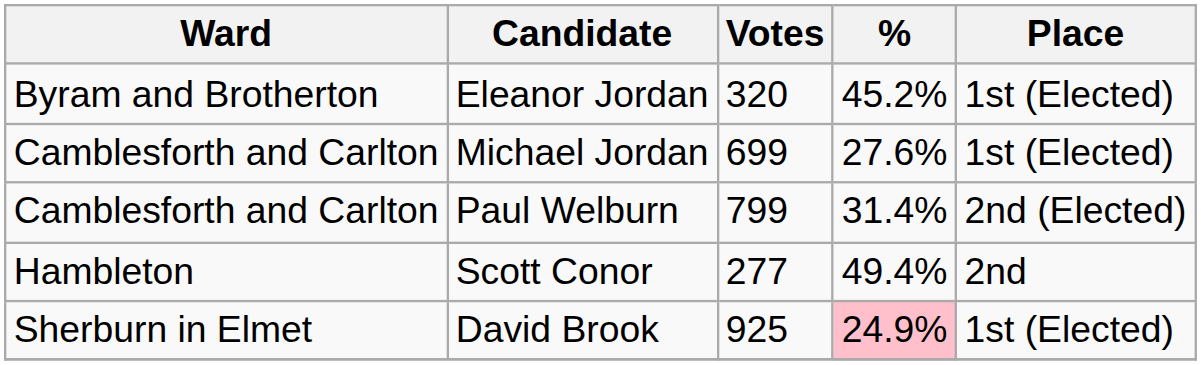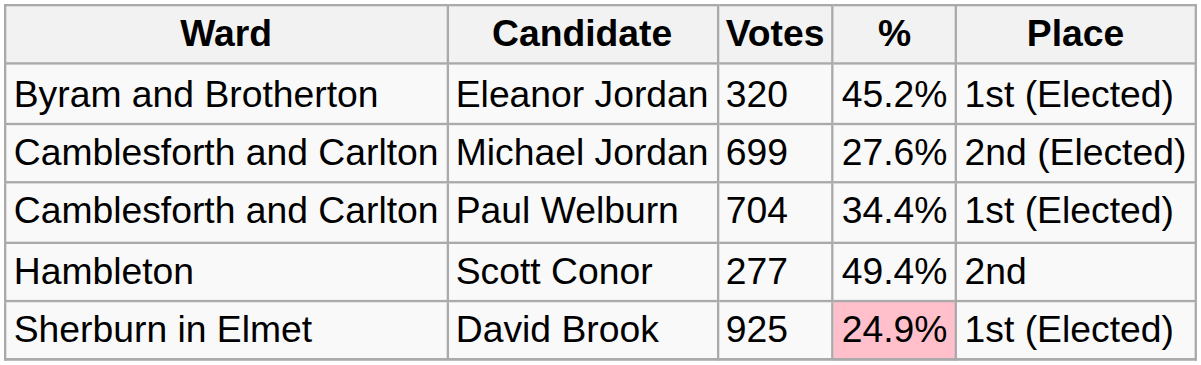Michael Jordan | Place: 1st (Elected) -> 2nd (Elected)
Paul Welburn | Votes: 799 -> 704
Paul Welburn | %: 31.4% -> 34.4%
Paul Welburn | Place: 2nd (Elected) -> 1st (Elected)
